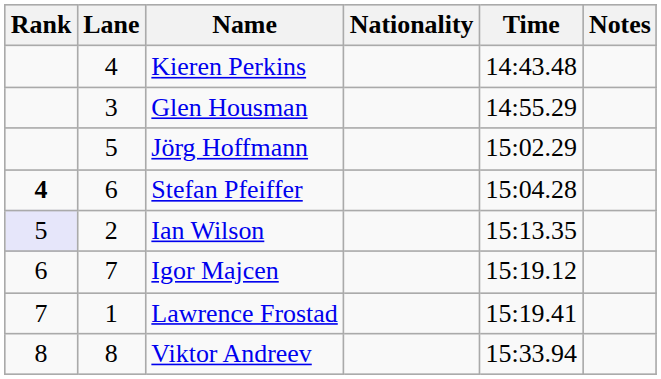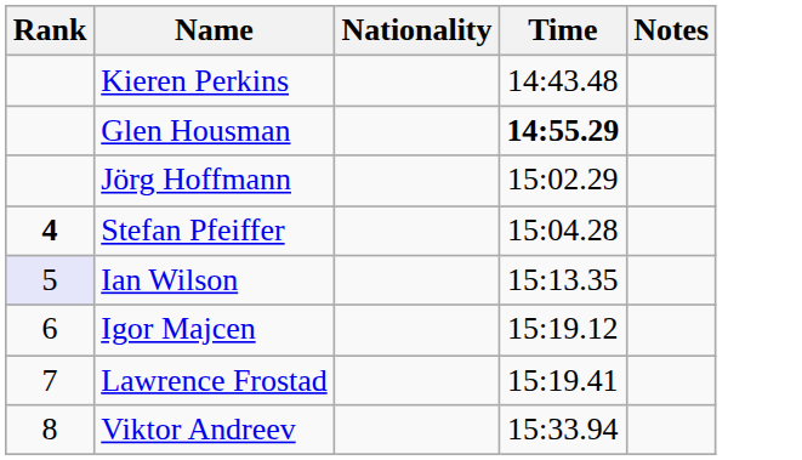- column: Lane | 4 | 3 | 5 | 6 | 2 | 7 | 1 | 8
Glen Housman | Time: normal -> bold
